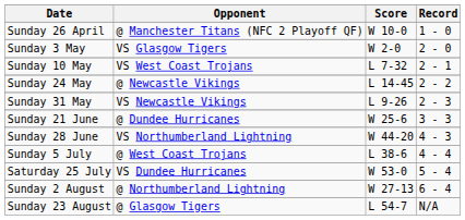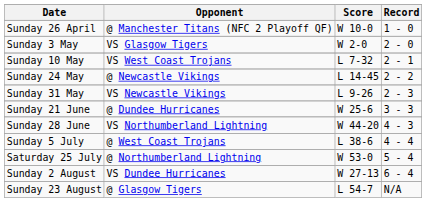Saturday 25 July | Opponent: VS Dundee Hurricanes -> @ Northumberland Lightning
Sunday 2 August | Opponent: @ Northumberland Lightning -> VS Dundee Hurricanes
